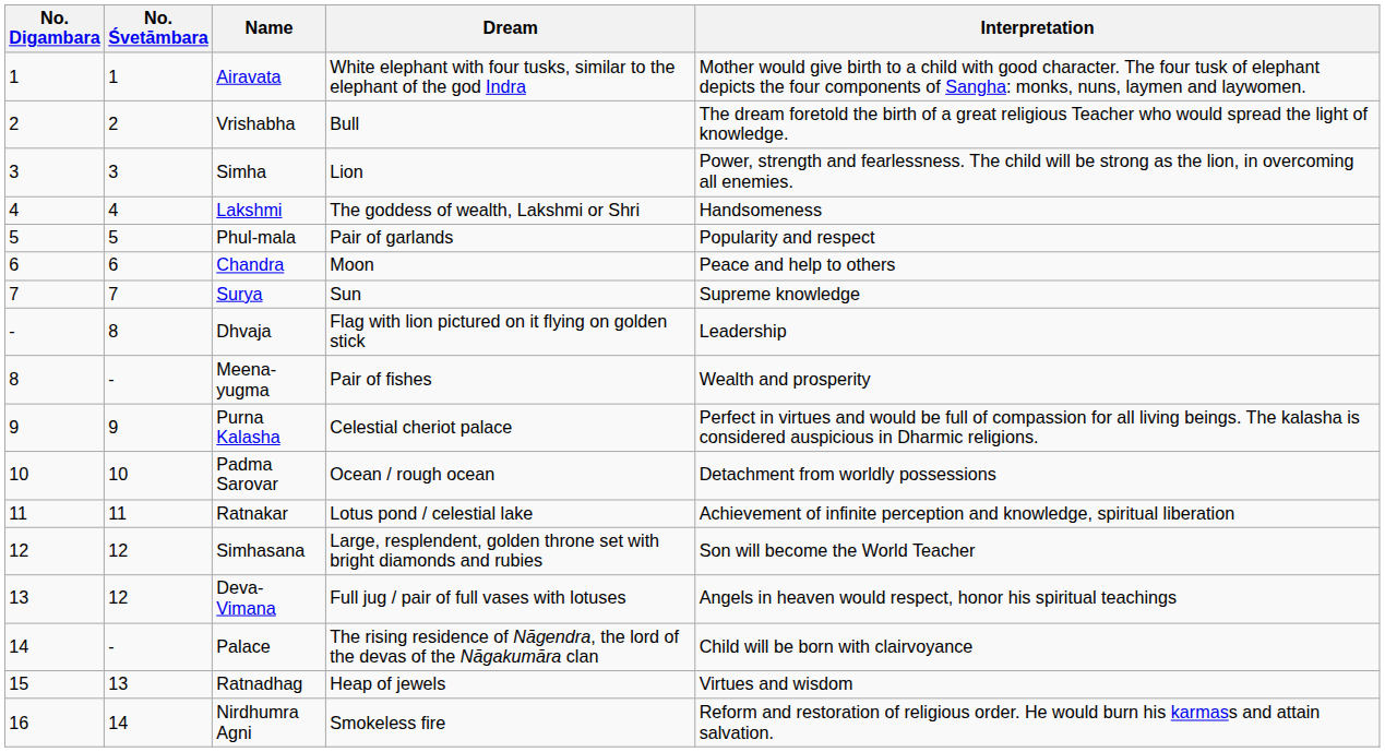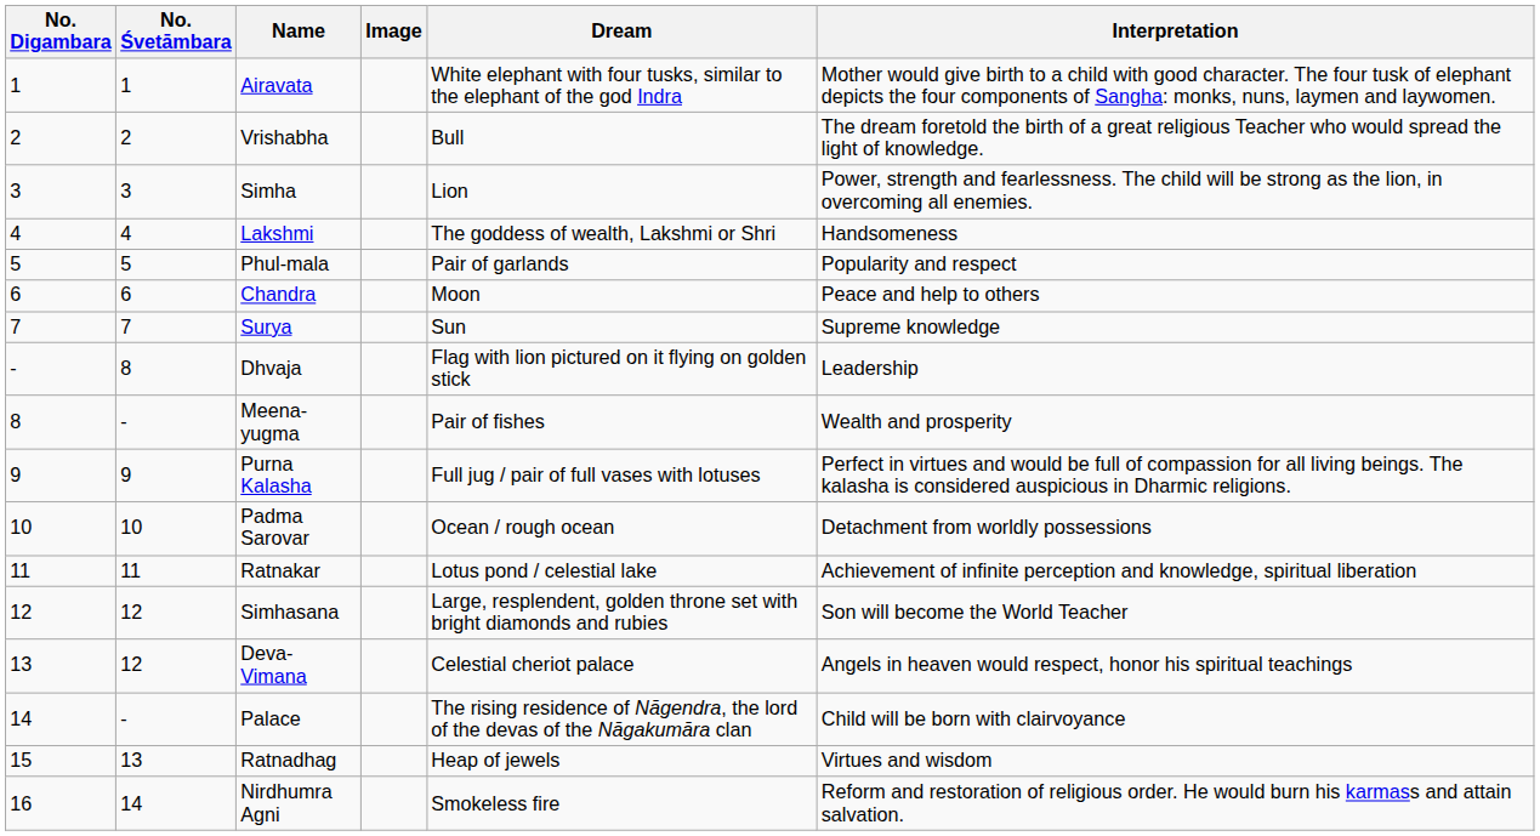+ column: Image
Purna Kalasha | Dream: Celestial cheriot palace -> Full jug / pair of full vases with lotuses
Deva-Vimana | Dream: Full jug / pair of full vases with lotuses -> Celestial cheriot palace
